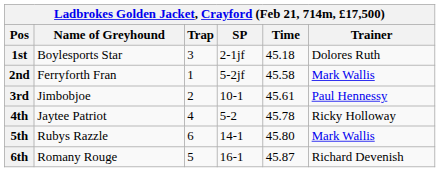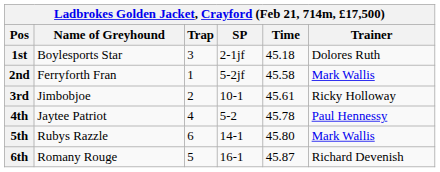3rd | Trainer: Paul Hennessy -> Ricky Holloway
4th | Trainer: Ricky Holloway -> Paul Hennessy
